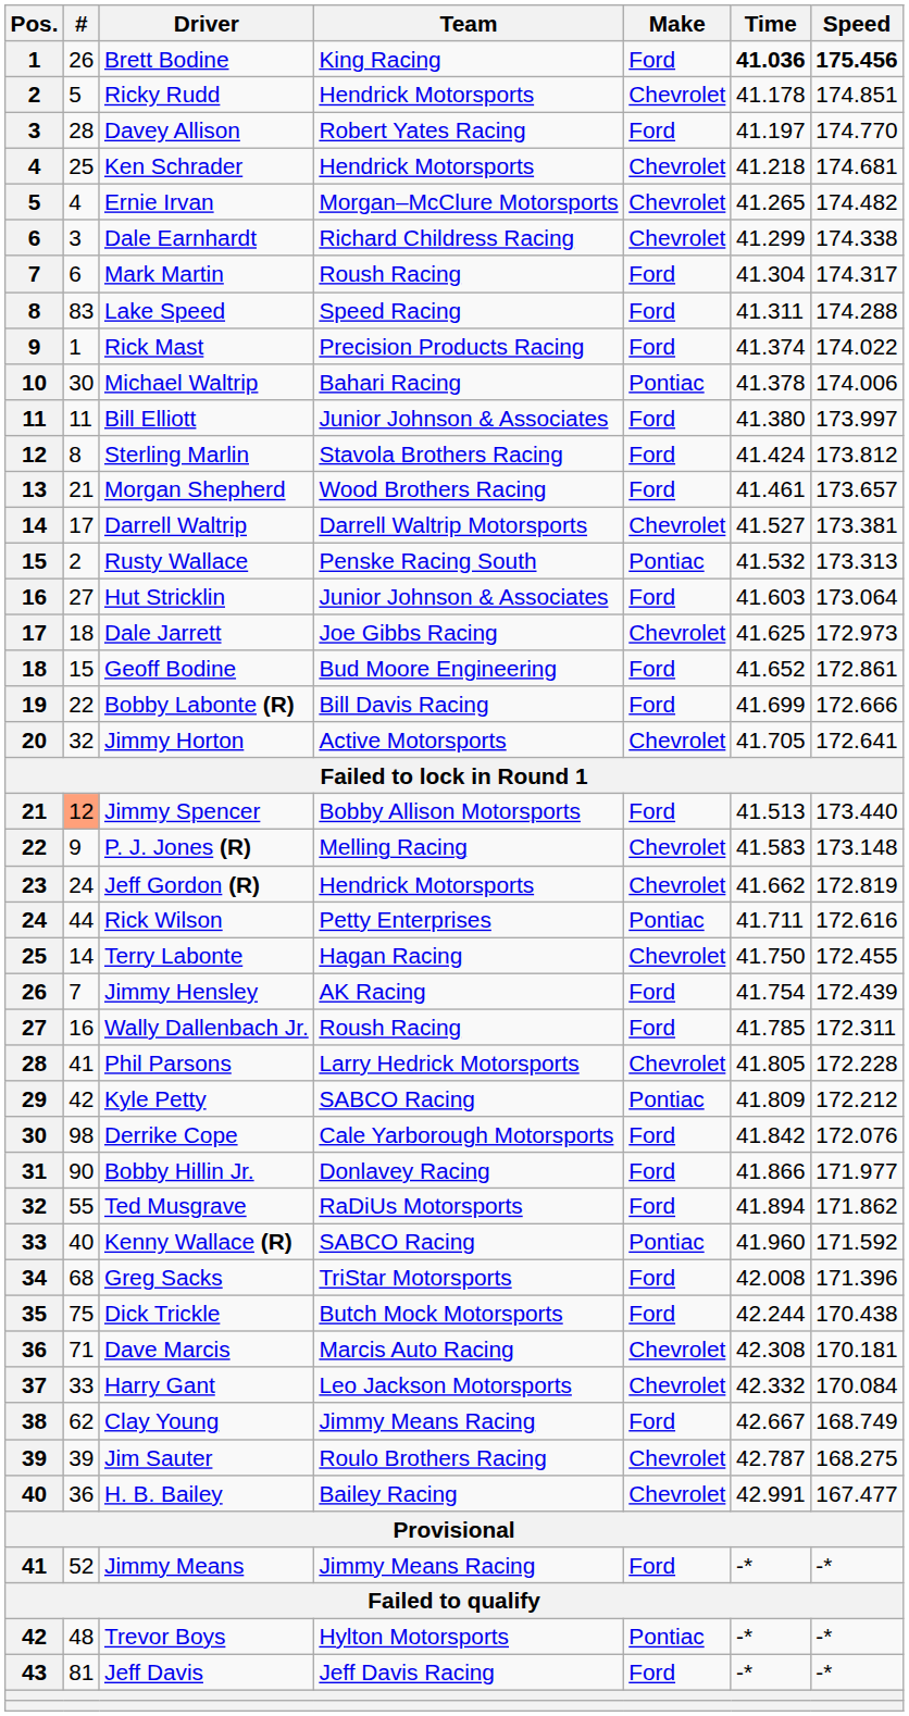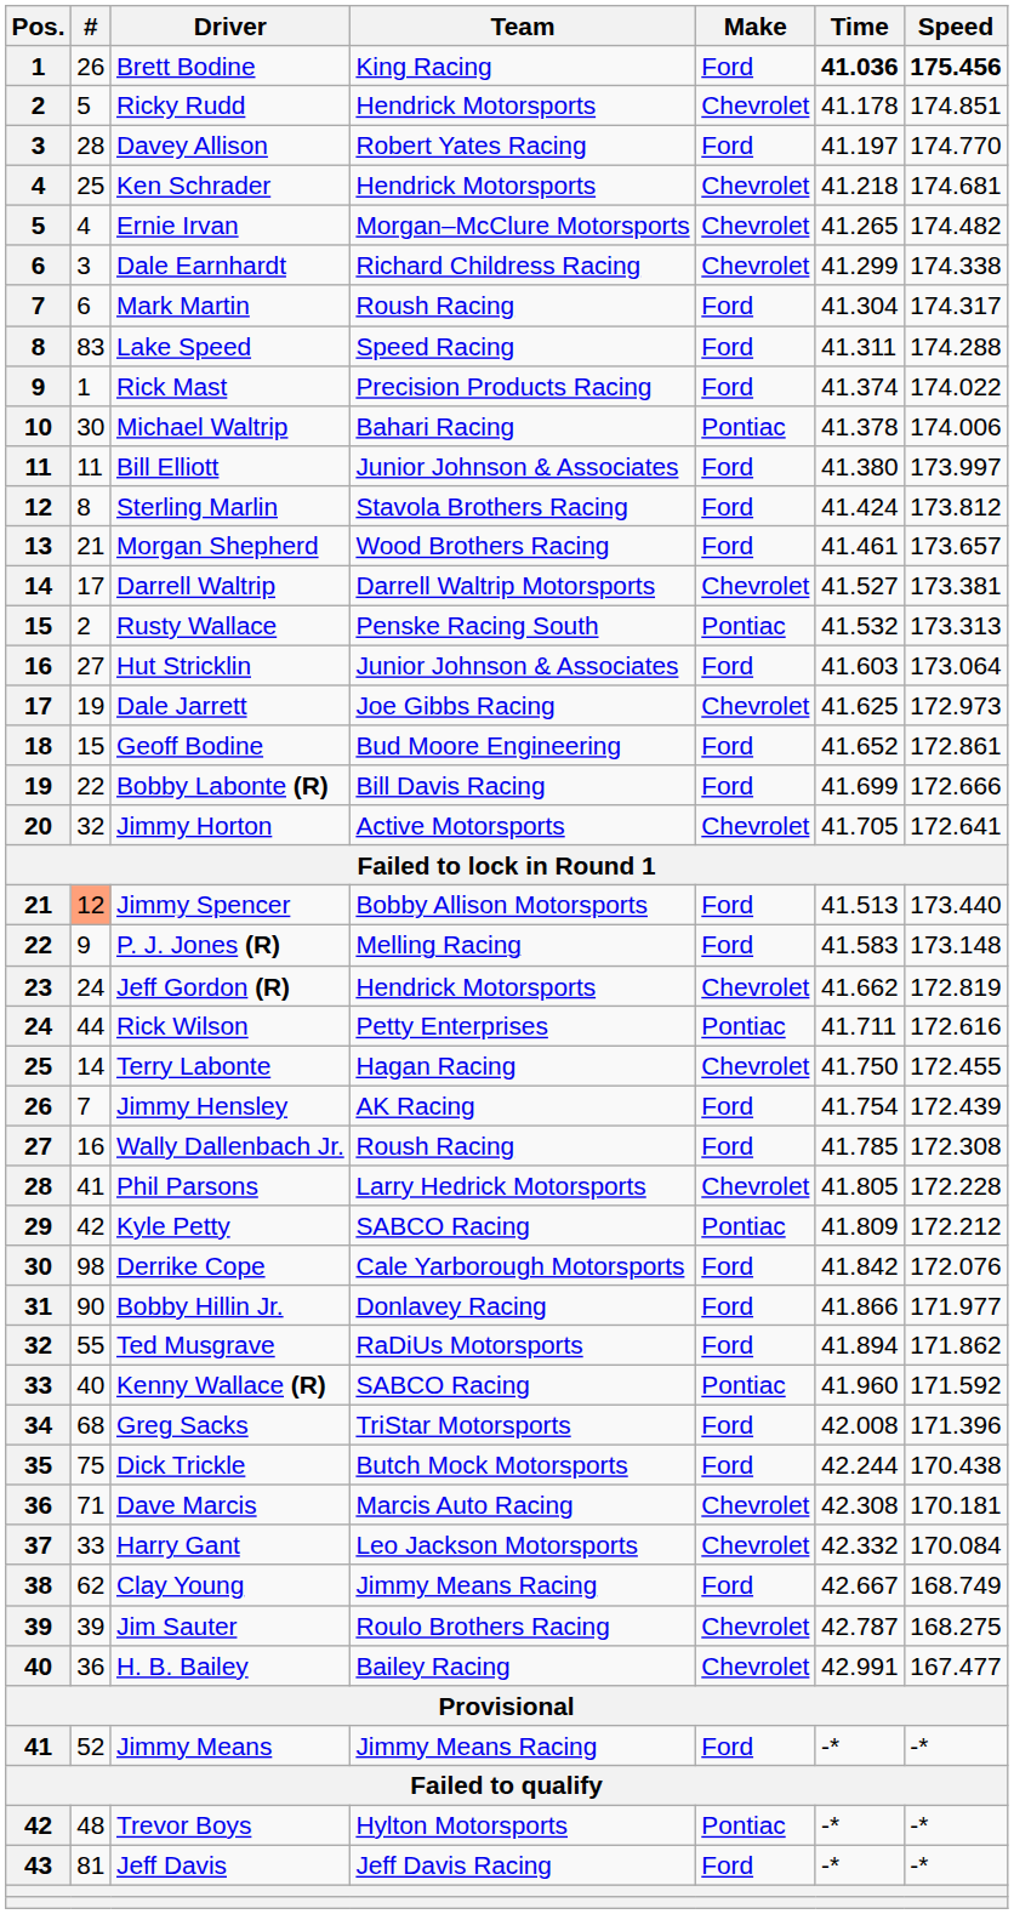Dale Jarrett | #: 18 -> 19
P. J. Jones (R) | Make: Chevrolet -> Ford
Wally Dallenbach Jr. | Speed: 172.311 -> 172.308
